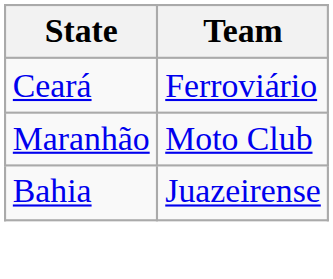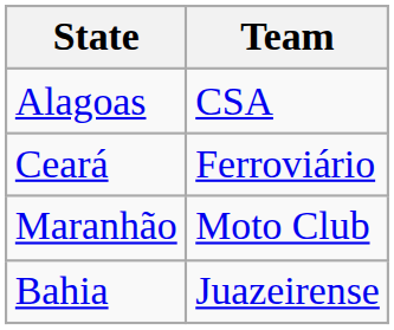+ row: Alagoas | CSA
